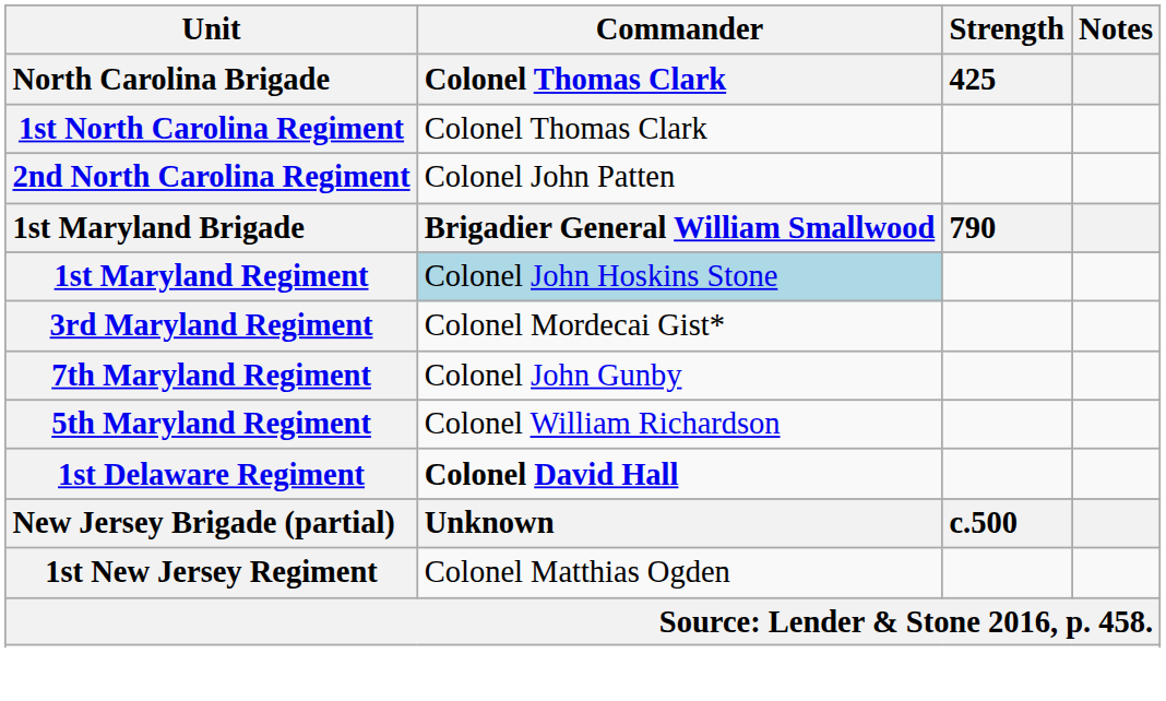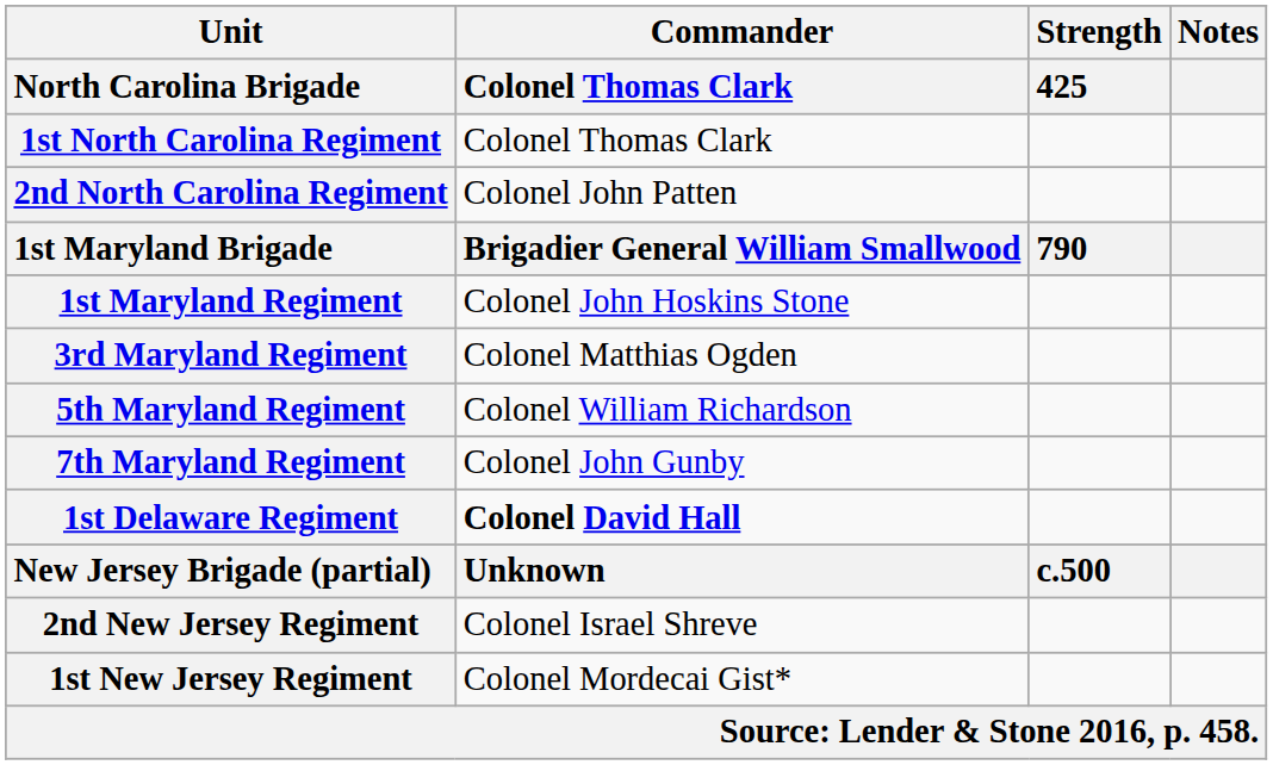1st Maryland Regiment | Commander / Colonel Thomas Clark: lightblue background -> no background
3rd Maryland Regiment | Commander / Colonel Thomas Clark: Colonel Mordecai Gist* -> Colonel Matthias Ogden
rows swapped: 5th Maryland Regiment <-> 7th Maryland Regiment
+ row: 2nd New Jersey Regiment | Colonel Israel Shreve
1st New Jersey Regiment | Commander / Colonel Thomas Clark: Colonel Matthias Ogden -> Colonel Mordecai Gist*
